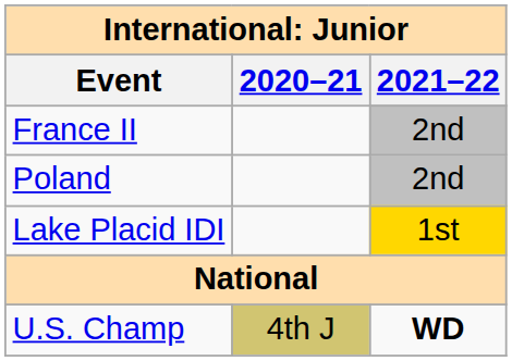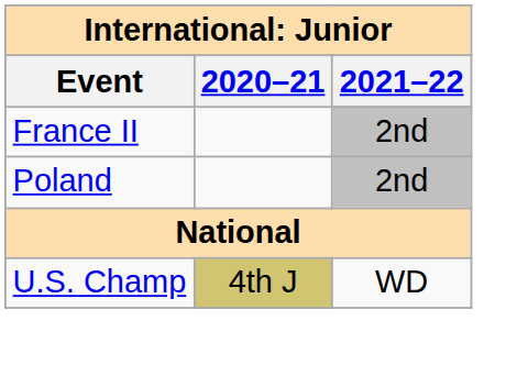- row: Lake Placid IDI | 1st
U.S. Champ | 2021–22: bold -> normal
